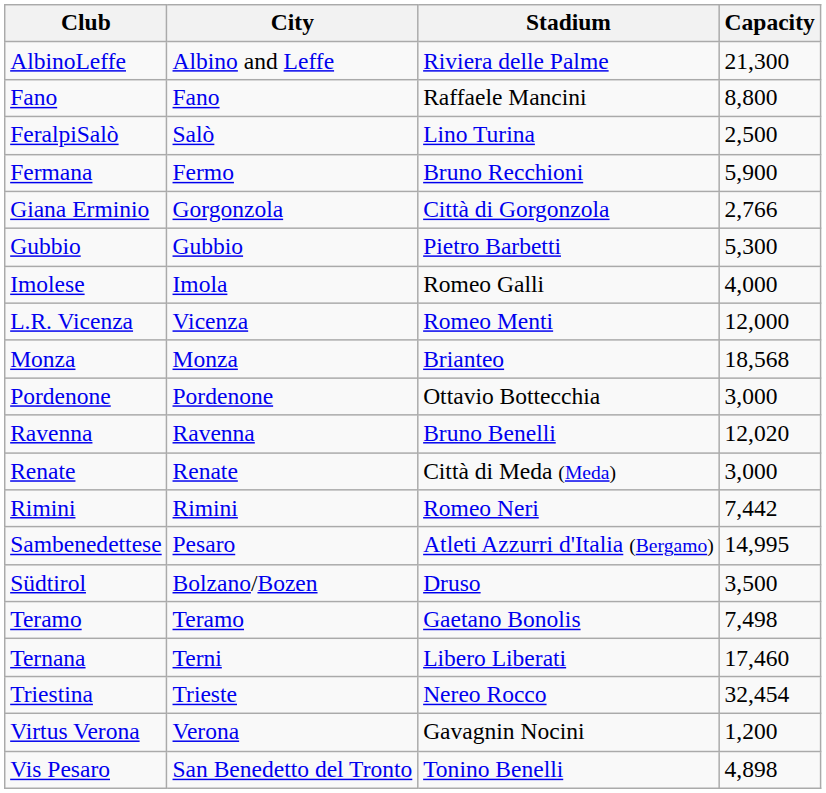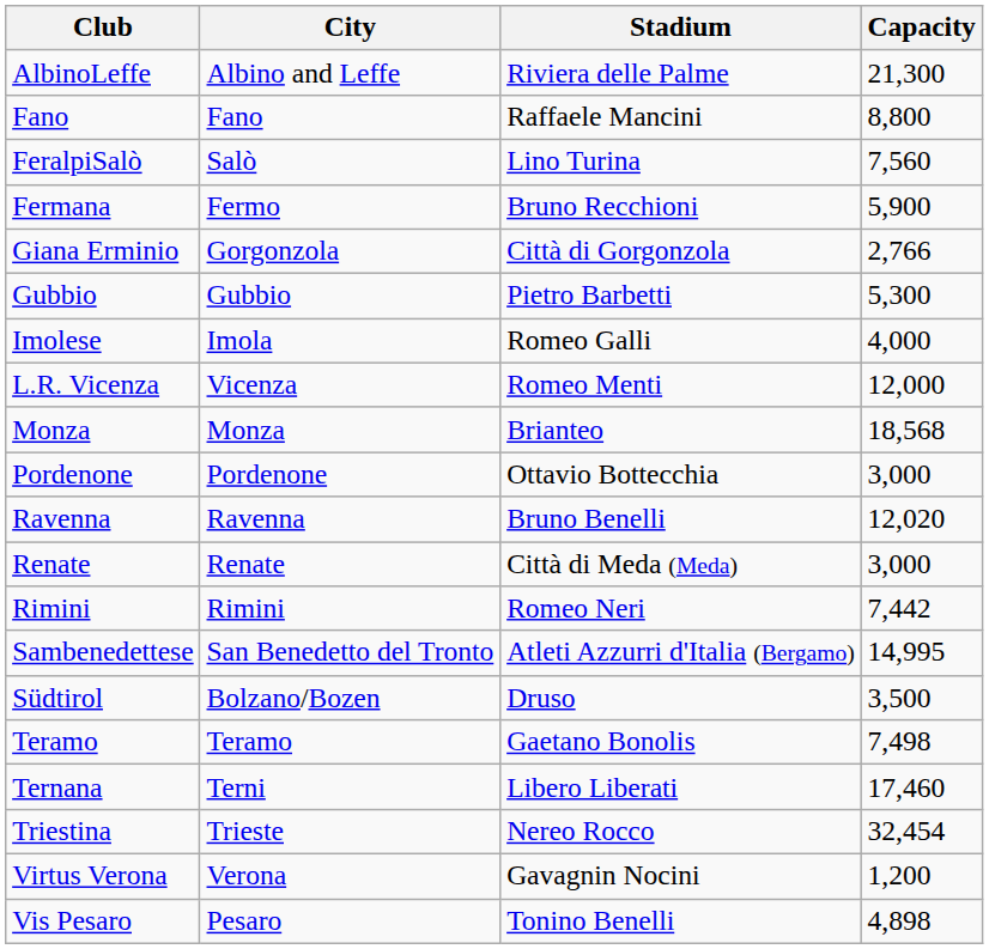FeralpiSalò | Capacity: 2,500 -> 7,560
Sambenedettese | City: Pesaro -> San Benedetto del Tronto
Vis Pesaro | City: San Benedetto del Tronto -> Pesaro
